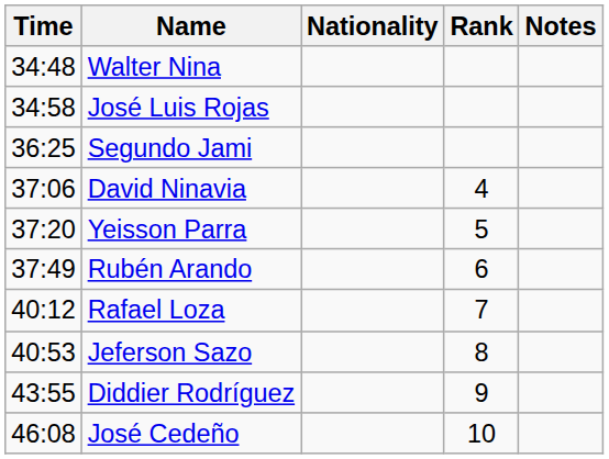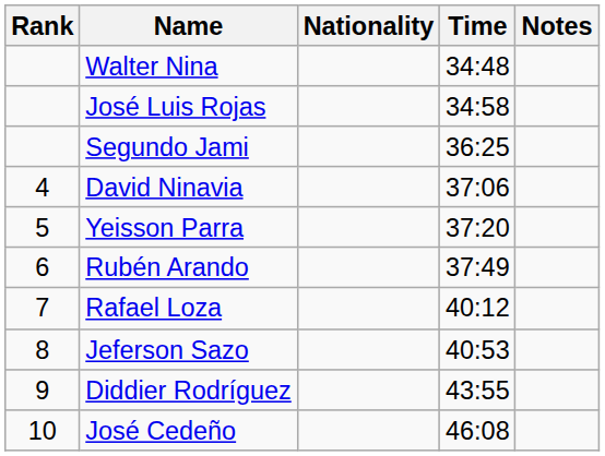columns swapped: Rank <-> Time
